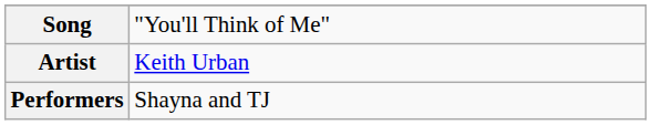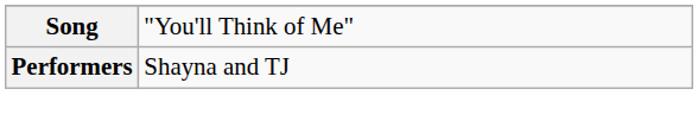- row: Artist | Keith Urban
